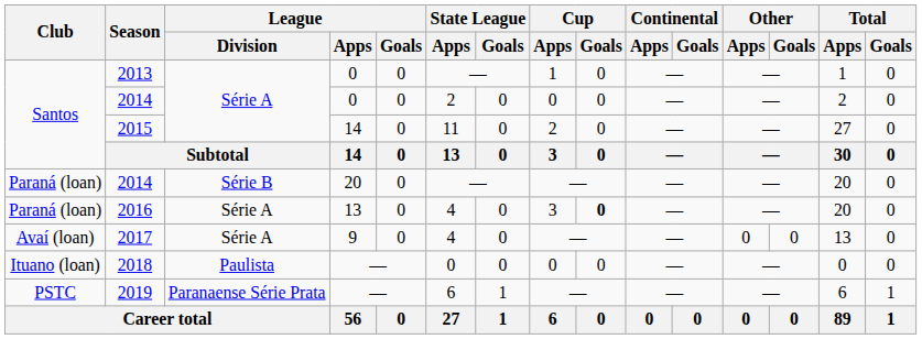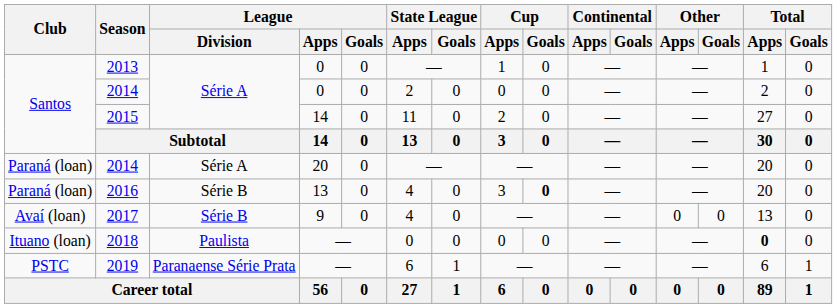2014 / 20 | League / Division: Série B -> Série A
2016 | League / Division: Série A -> Série B
2017 | League / Division: Série A -> Série B
2018 | Total / Apps: normal -> bold
